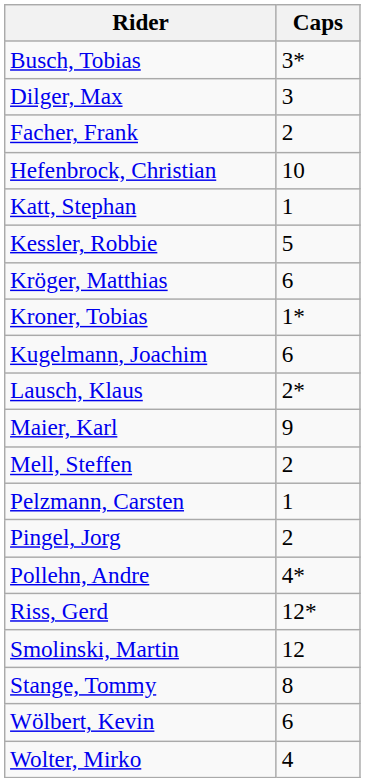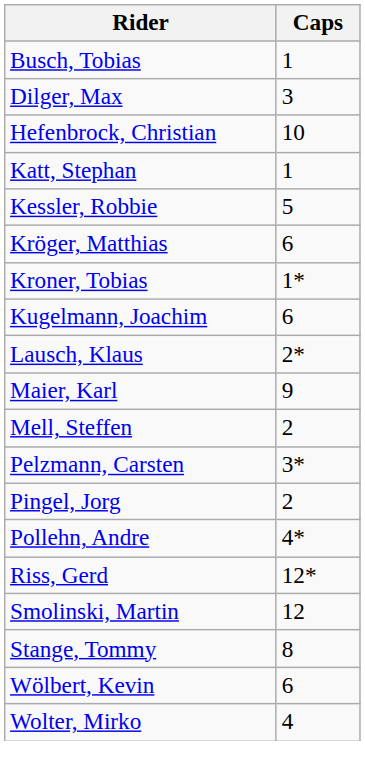Busch, Tobias | Caps: 3* -> 1
- row: Facher, Frank | 2
Pelzmann, Carsten | Caps: 1 -> 3*
